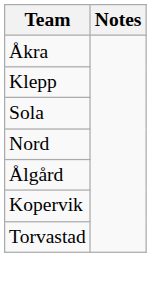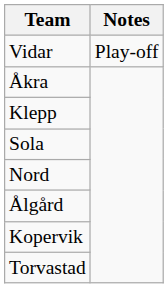+ row: Vidar | Play-off
